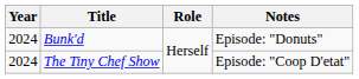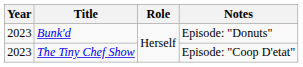Bunk'd | Year: 2024 -> 2023
The Tiny Chef Show | Year: 2024 -> 2023
